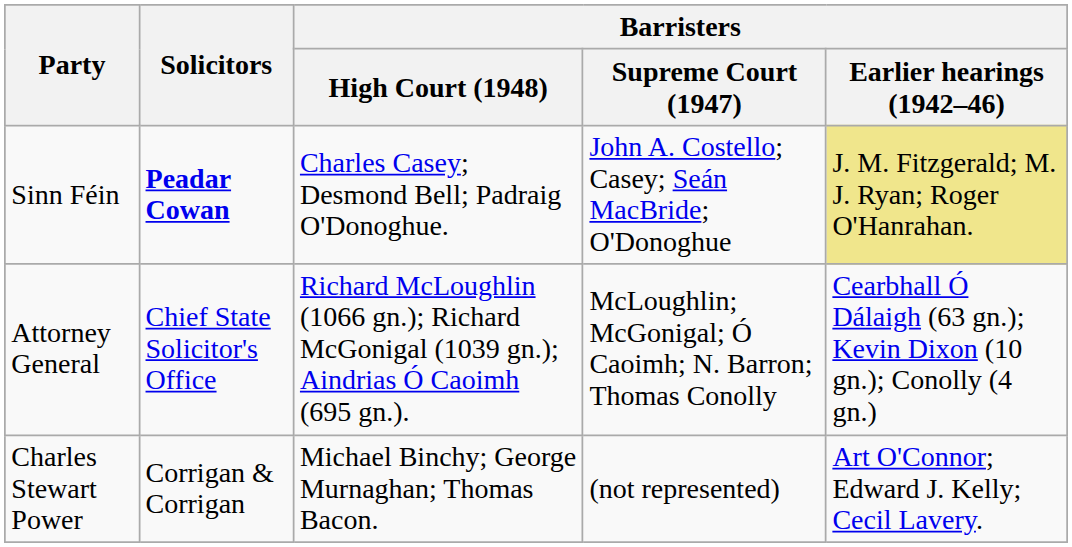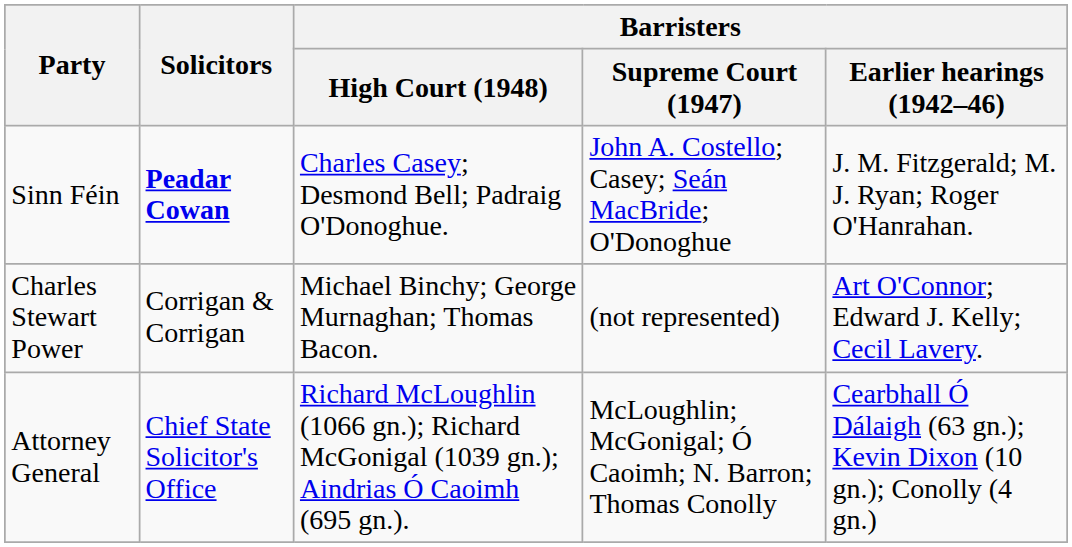Sinn Féin | Barristers / Earlier hearings (1942–46): khaki background -> no background
rows swapped: Attorney General <-> Charles Stewart Power
